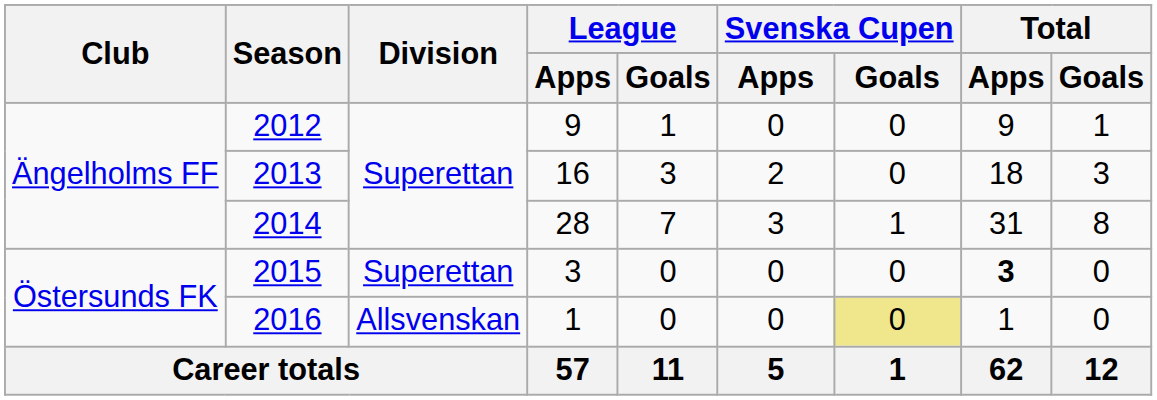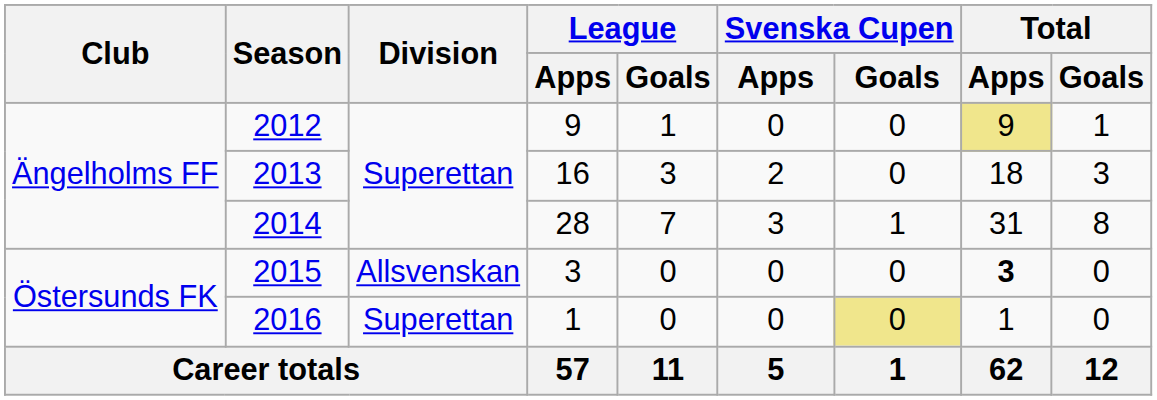2012 | Total / Apps: no background -> khaki background
2015 | Division: Superettan -> Allsvenskan
2016 | Division: Allsvenskan -> Superettan
